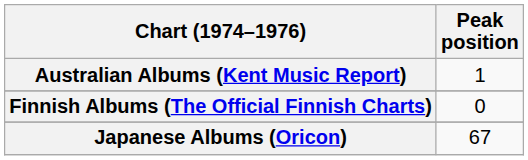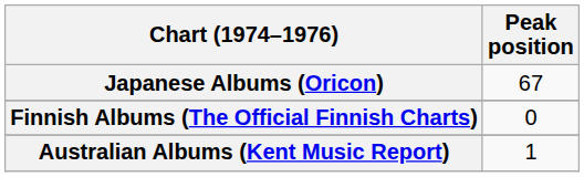rows swapped: Australian Albums (Kent Music Report) <-> Japanese Albums (Oricon)
